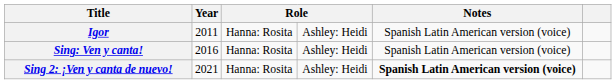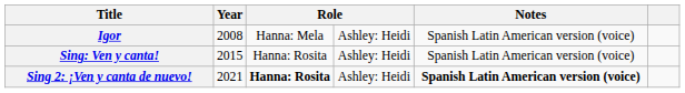Igor | Year: 2011 -> 2008
Igor | column 3: Hanna: Rosita -> Hanna: Mela
Sing: Ven y canta! | Year: 2016 -> 2015
Sing 2: ¡Ven y canta de nuevo! | column 3: normal -> bold
